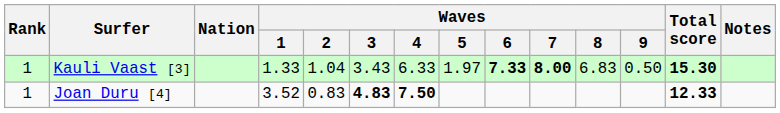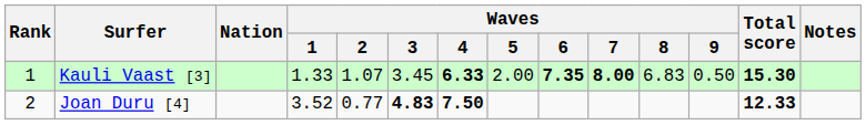Kauli Vaast [3] | Waves / 2: 1.04 -> 1.07
Kauli Vaast [3] | Waves / 3: 3.43 -> 3.45
Kauli Vaast [3] | Waves / 4: normal -> bold
Kauli Vaast [3] | Waves / 5: 1.97 -> 2.00
Kauli Vaast [3] | Waves / 6: 7.33 -> 7.35
Joan Duru [4] | Rank: 1 -> 2
Joan Duru [4] | Waves / 2: 0.83 -> 0.77
